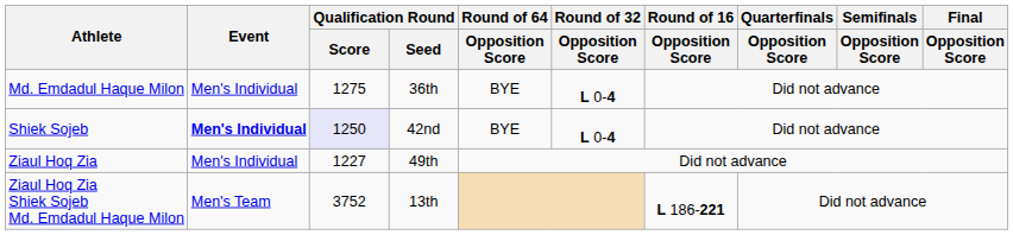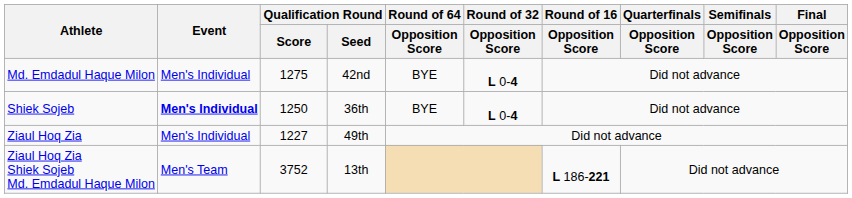Md. Emdadul Haque Milon | Qualification Round / Seed: 36th -> 42nd
Shiek Sojeb | Qualification Round / Score: lavender background -> no background
Shiek Sojeb | Qualification Round / Seed: 42nd -> 36th
